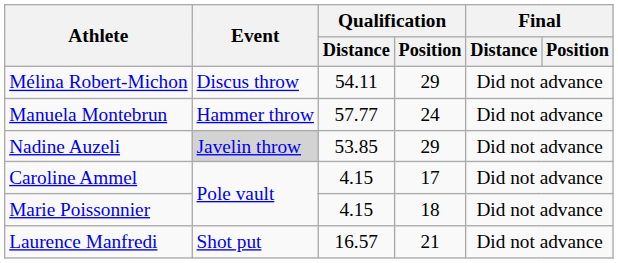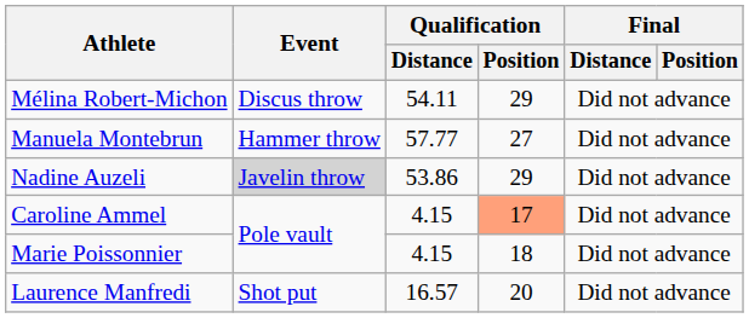Manuela Montebrun | Qualification / Position: 24 -> 27
Nadine Auzeli | Qualification / Distance: 53.85 -> 53.86
Caroline Ammel | Qualification / Position: no background -> lightsalmon background
Laurence Manfredi | Qualification / Position: 21 -> 20
